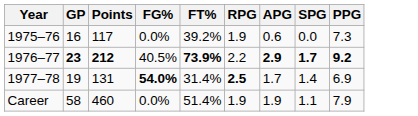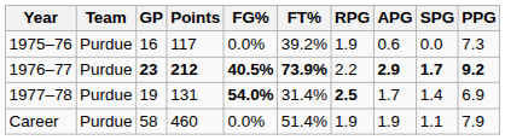+ column: Team | Purdue | Purdue | Purdue | Purdue
1976–77 | FG%: normal -> bold
